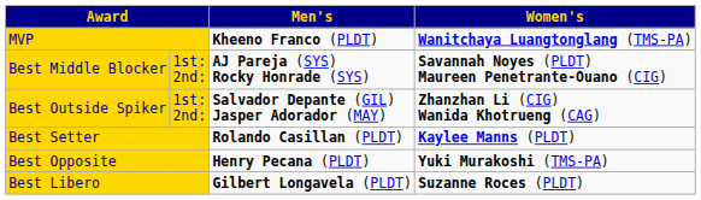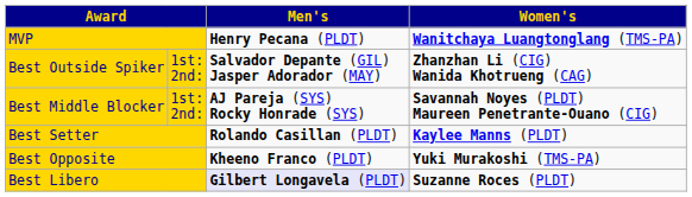MVP | Men's: Kheeno Franco (PLDT) -> Henry Pecana (PLDT)
rows swapped: Best Outside Spiker <-> Best Middle Blocker
Best Opposite | Men's: Henry Pecana (PLDT) -> Kheeno Franco (PLDT)
Best Libero | Men's: no background -> lavender background
